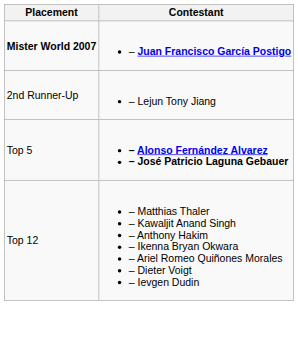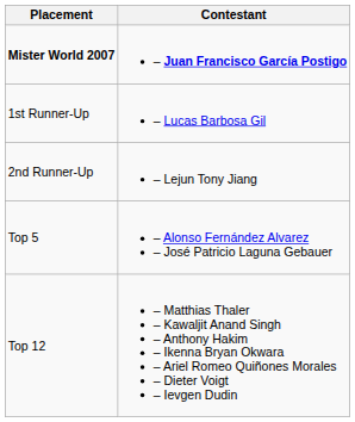+ row: 1st Runner-Up | – Lucas Barbosa Gil
Top 5 | Contestant: bold -> normal
